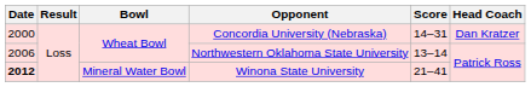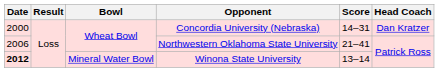Northwestern Oklahoma State University | Score: 13–14 -> 21–41
Winona State University | Score: 21–41 -> 13–14
